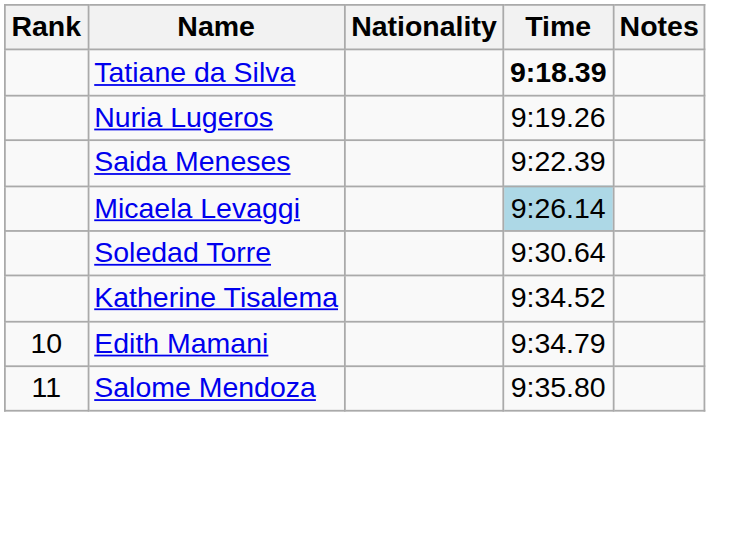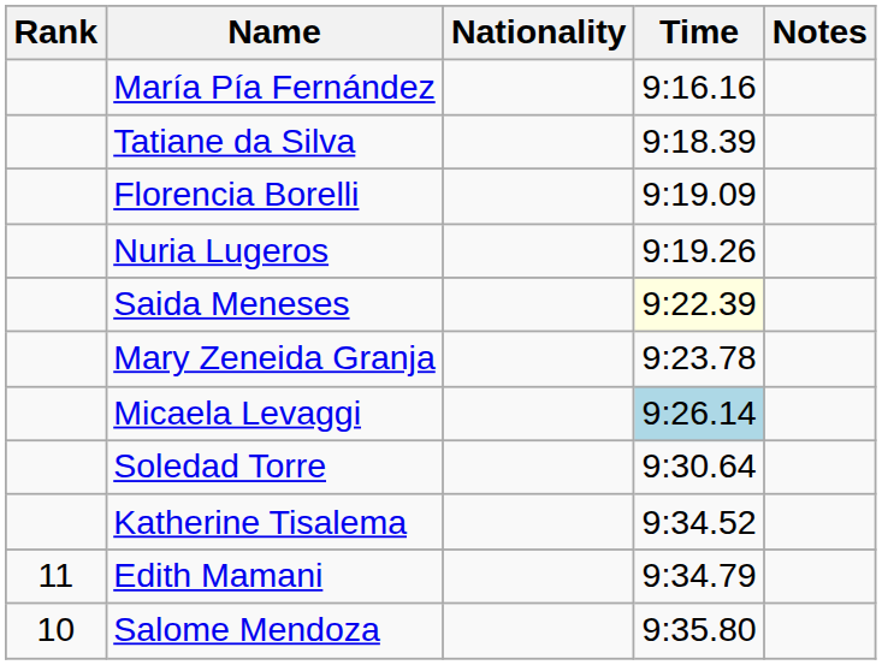+ row: María Pía Fernández | 9:16.16
Tatiane da Silva | Time: bold -> normal
+ row: Florencia Borelli | 9:19.09
Saida Meneses | Time: no background -> lightyellow background
+ row: Mary Zeneida Granja | 9:23.78
Edith Mamani | Rank: 10 -> 11
Salome Mendoza | Rank: 11 -> 10
